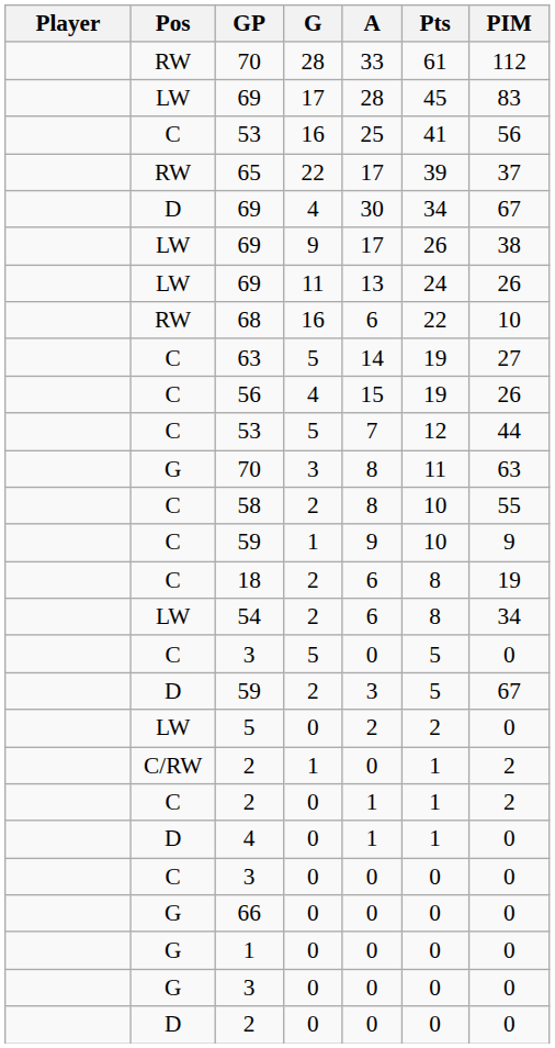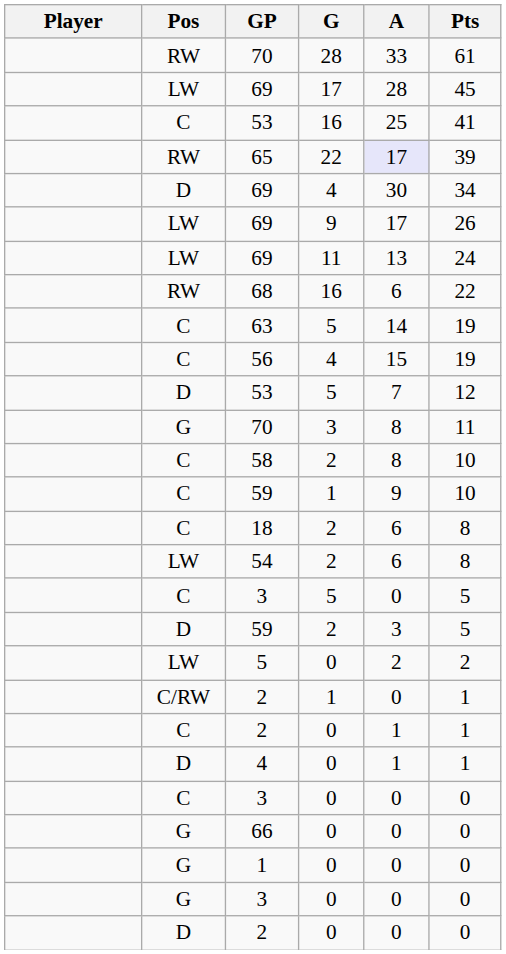- column: PIM | 112 | 83 | 56 | 37 | 67 | 38 | 26 | 10 | 27 | 26 | 44 | 63 | 55 | 9 | 19 | 34 | 0 | 67 | 0 | 2 | 2 | 0 | 0 | 0 | 0 | 0 | 0
65 | A: no background -> lavender background
53 / 5 | Pos: C -> D
